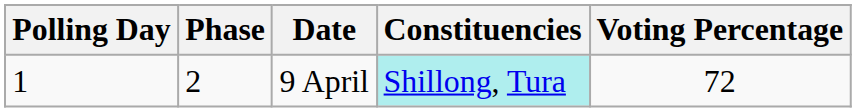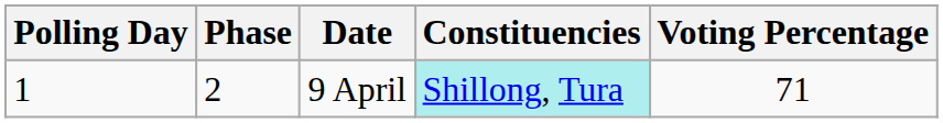9 April | Voting Percentage: 72 -> 71
